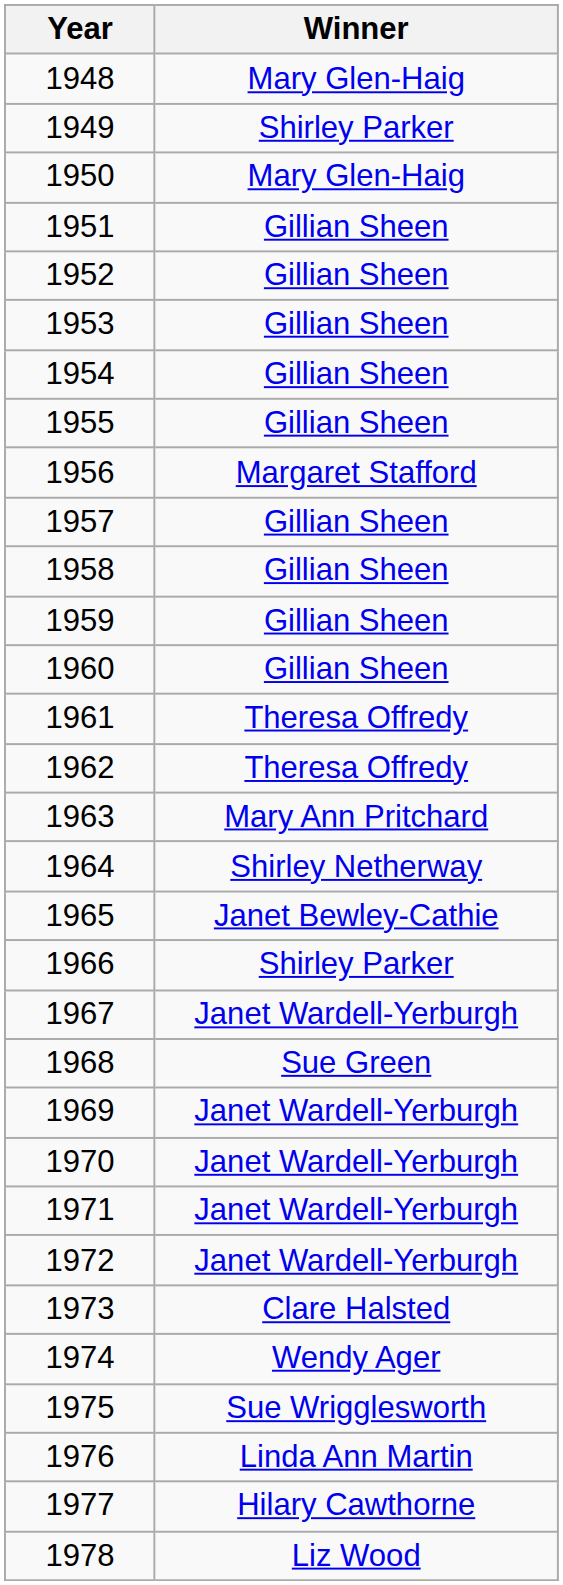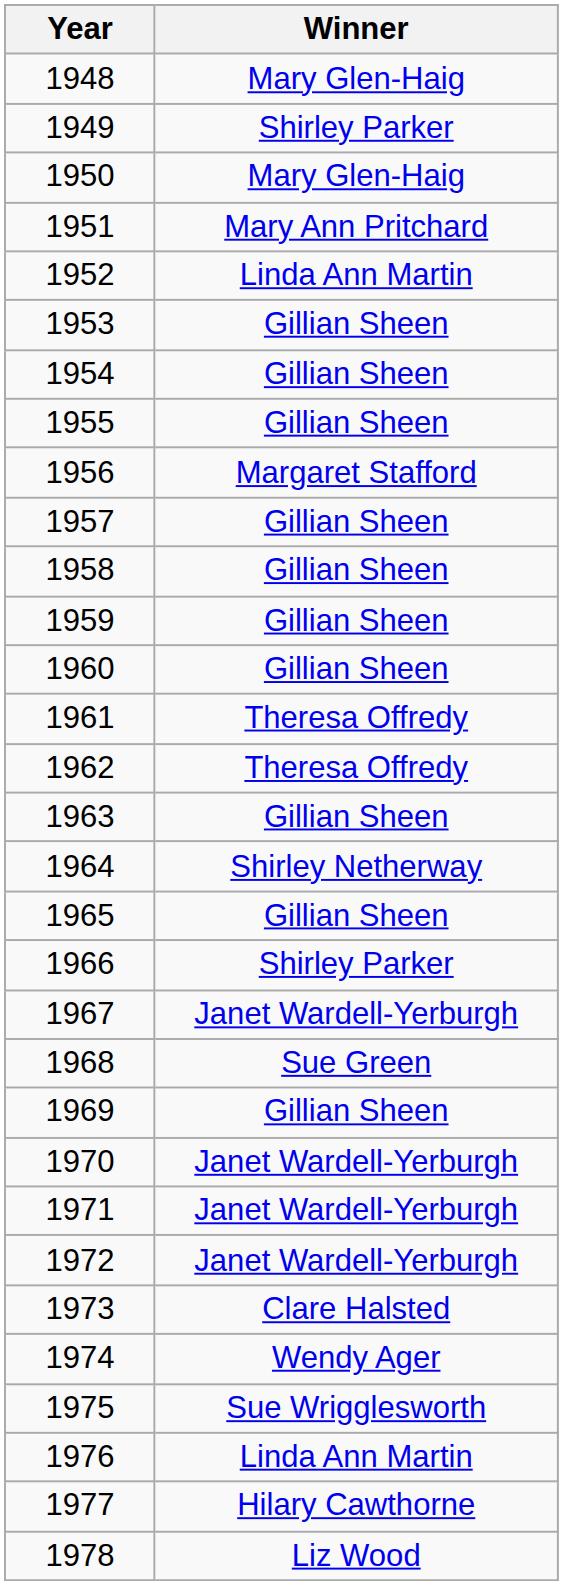1951 | Winner: Gillian Sheen -> Mary Ann Pritchard
1952 | Winner: Gillian Sheen -> Linda Ann Martin
1963 | Winner: Mary Ann Pritchard -> Gillian Sheen
1965 | Winner: Janet Bewley-Cathie -> Gillian Sheen
1969 | Winner: Janet Wardell-Yerburgh -> Gillian Sheen
